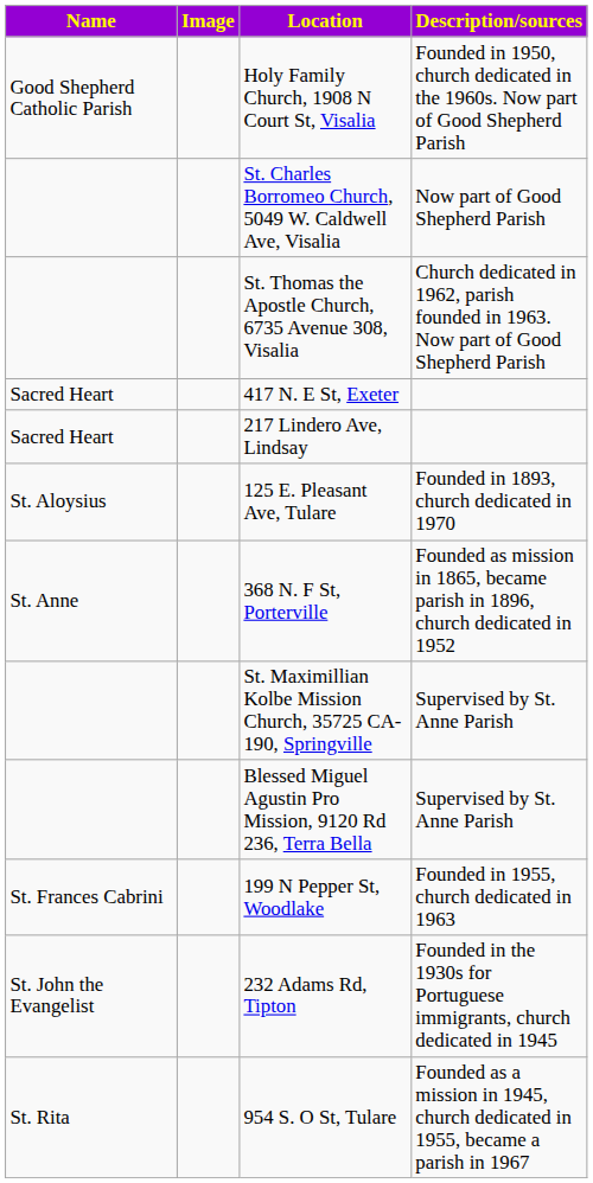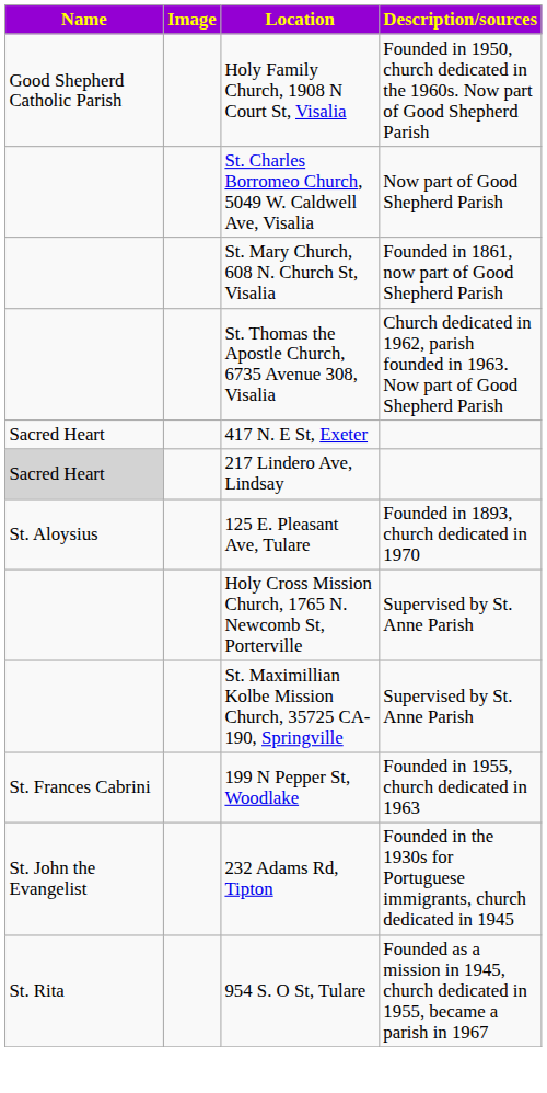+ row: St. Mary Church, 608 N. Church St, Visalia | Founded in 1861, now part of Good Shepherd Parish
217 Lindero Ave, Lindsay | Name: no background -> lightgrey background
- row: St. Anne | 368 N. F St, Porterville | Founded as mission in 1865, became parish in 1896, church dedicated in 1952
+ row: Holy Cross Mission Church, 1765 N. Newcomb St, Porterville | Supervised by St. Anne Parish
- row: Blessed Miguel Agustin Pro Mission, 9120 Rd 236, Terra Bella | Supervised by St. Anne Parish
